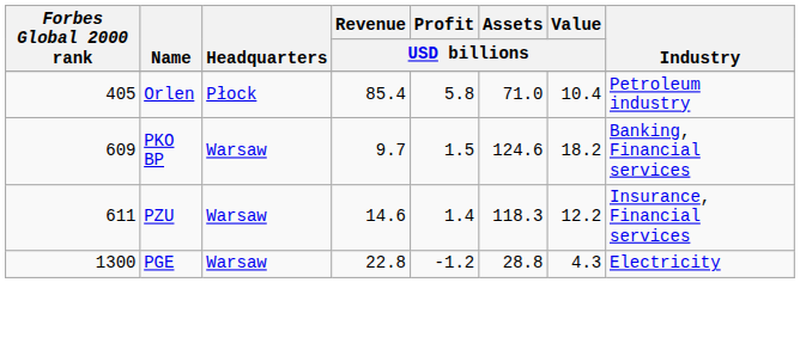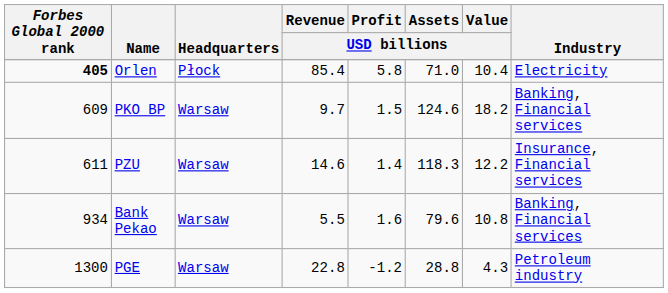Orlen | Forbes Global 2000 rank: normal -> bold
Orlen | Industry: Petroleum industry -> Electricity
+ row: 934 | Bank Pekao | Warsaw | 5.5 | 1.6 | 79.6 | 10.8 | Banking, Financial services
PGE | Industry: Electricity -> Petroleum industry
